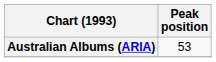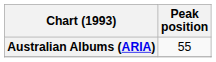Australian Albums (ARIA) | Peak position: 53 -> 55
